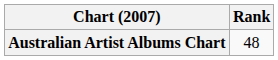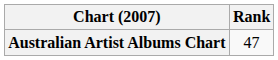Australian Artist Albums Chart | Rank: 48 -> 47
